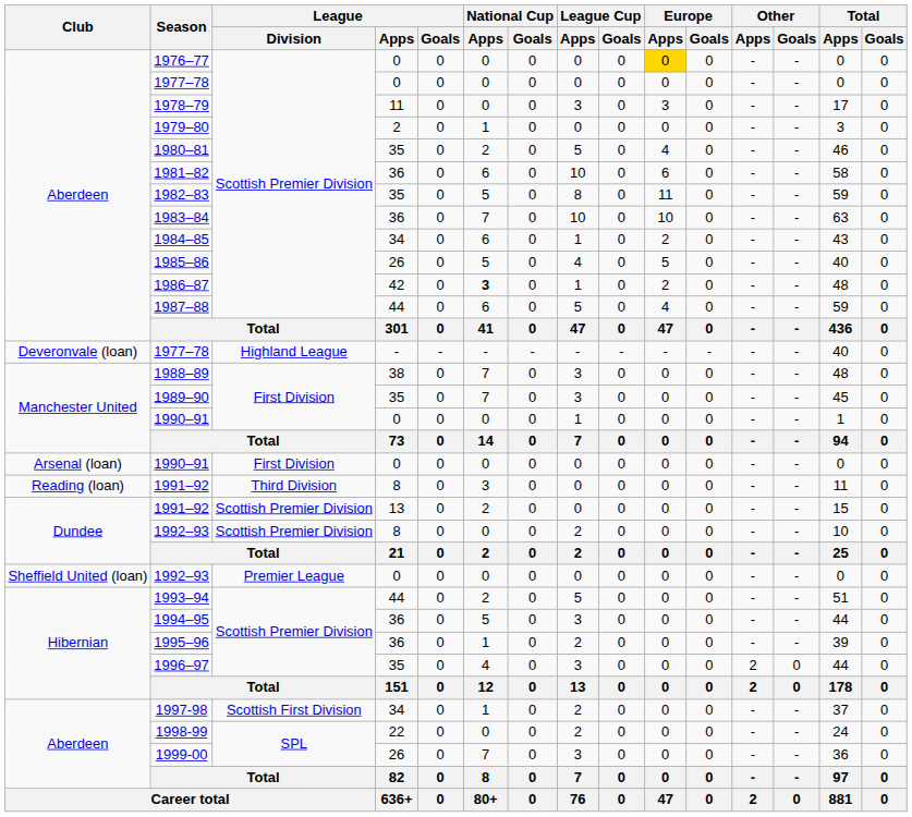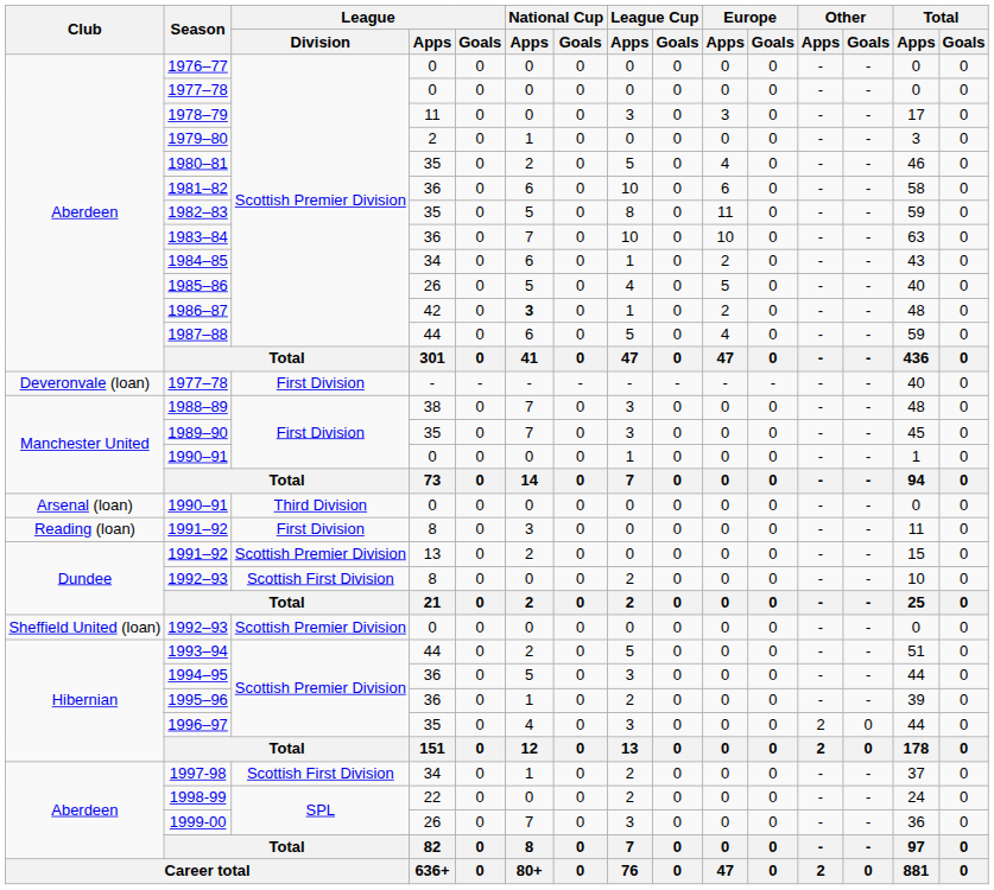1976–77 | Europe / Apps: gold background -> no background
Deveronvale (loan) / 1977–78 | League / Division: Highland League -> First Division
Arsenal (loan) / 1990–91 | League / Division: First Division -> Third Division
Reading (loan) / 1991–92 | League / Division: Third Division -> First Division
Dundee / 1992–93 | League / Division: Scottish Premier Division -> Scottish First Division
Sheffield United (loan) / 1992–93 | League / Division: Premier League -> Scottish Premier Division
